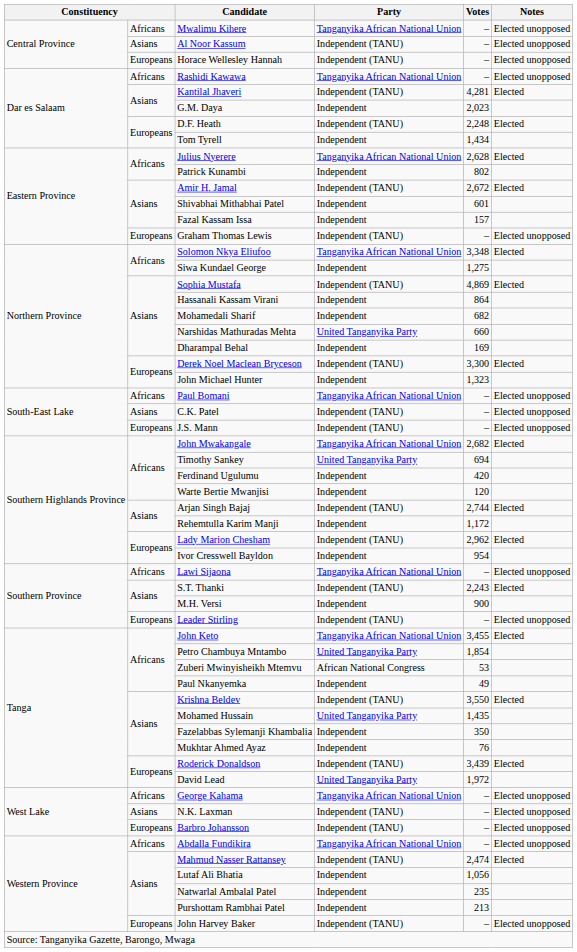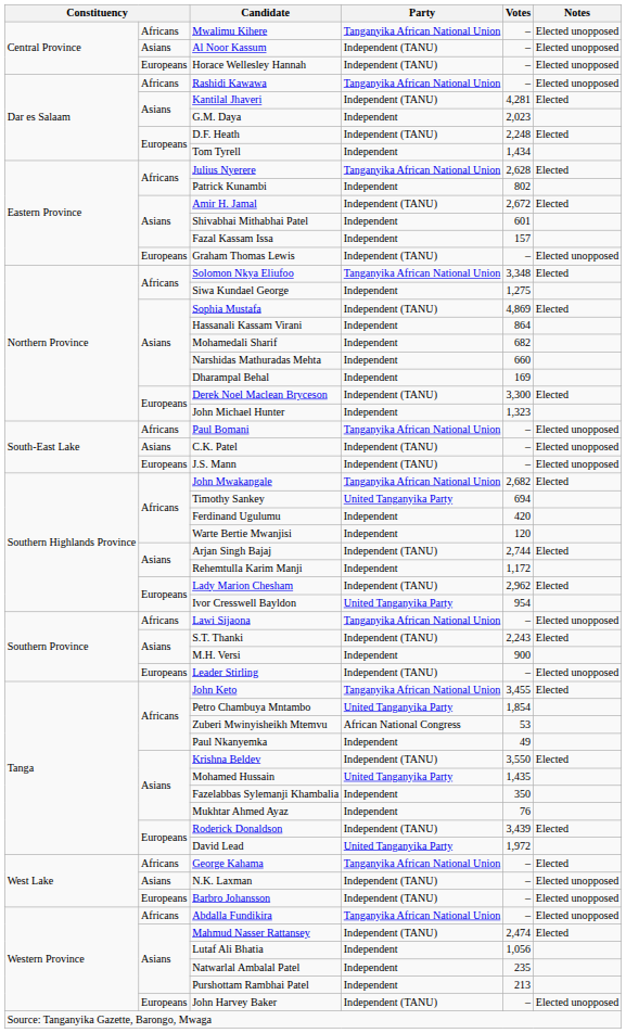Narshidas Mathuradas Mehta | Party: United Tanganyika Party -> Independent
Ivor Cresswell Bayldon | Party: Independent -> United Tanganyika Party
George Kahama | Notes: Elected unopposed -> Elected
